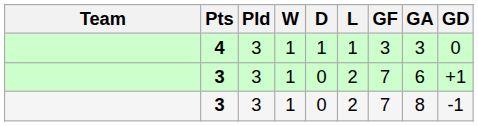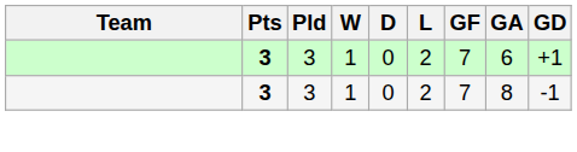- row: 4 | 3 | 1 | 1 | 1 | 3 | 3 | 0
